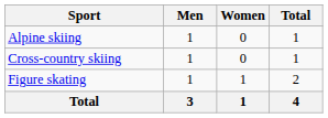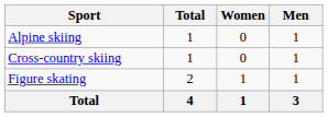columns swapped: Men <-> Total
